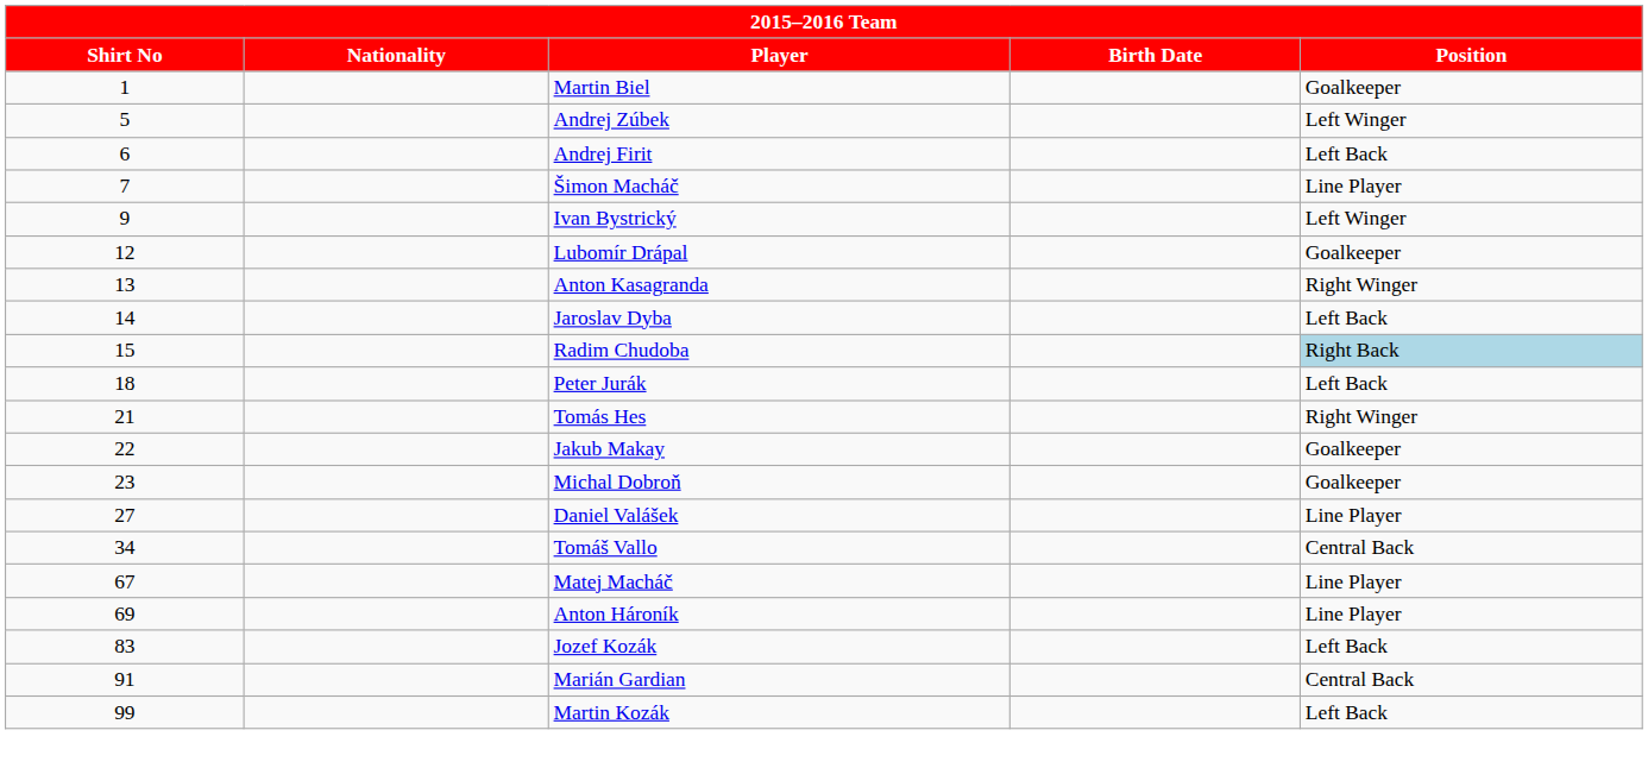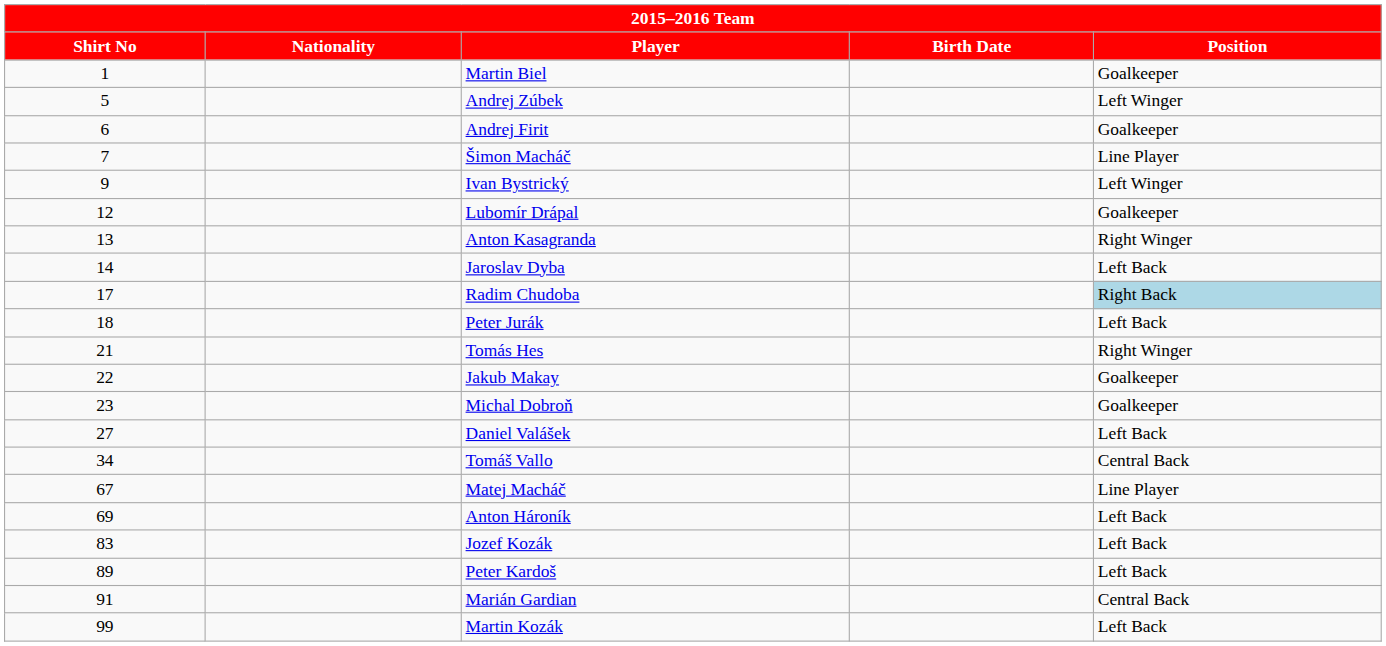Andrej Firit | Position: Left Back -> Goalkeeper
Radim Chudoba | Shirt No: 15 -> 17
Daniel Valášek | Position: Line Player -> Left Back
Anton Hároník | Position: Line Player -> Left Back
+ row: 89 | Peter Kardoš | Left Back
